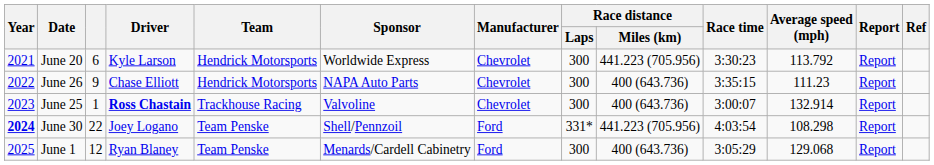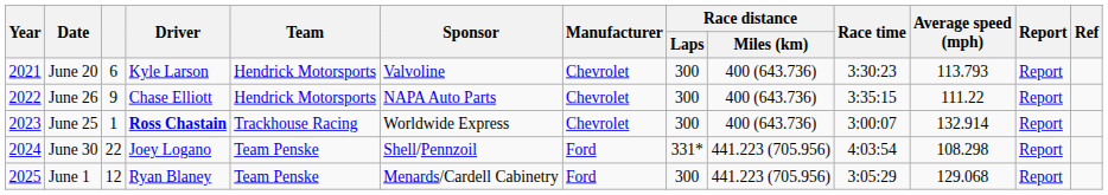June 20 | Sponsor: Worldwide Express -> Valvoline
June 20 | Race distance / Miles (km): 441.223 (705.956) -> 400 (643.736)
June 20 | Average speed (mph): 113.792 -> 113.793
June 26 | Average speed (mph): 111.23 -> 111.22
June 25 | Sponsor: Valvoline -> Worldwide Express
June 30 | Year: bold -> normal
June 1 | Race distance / Miles (km): 400 (643.736) -> 441.223 (705.956)
